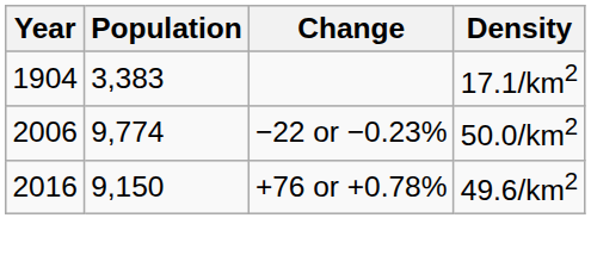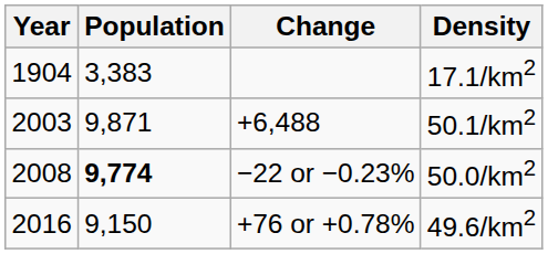+ row: 2003 | 9,871 | +6,488 | 50.1/km2
−22 or −0.23% | Year: 2006 -> 2008
−22 or −0.23% | Population: normal -> bold
